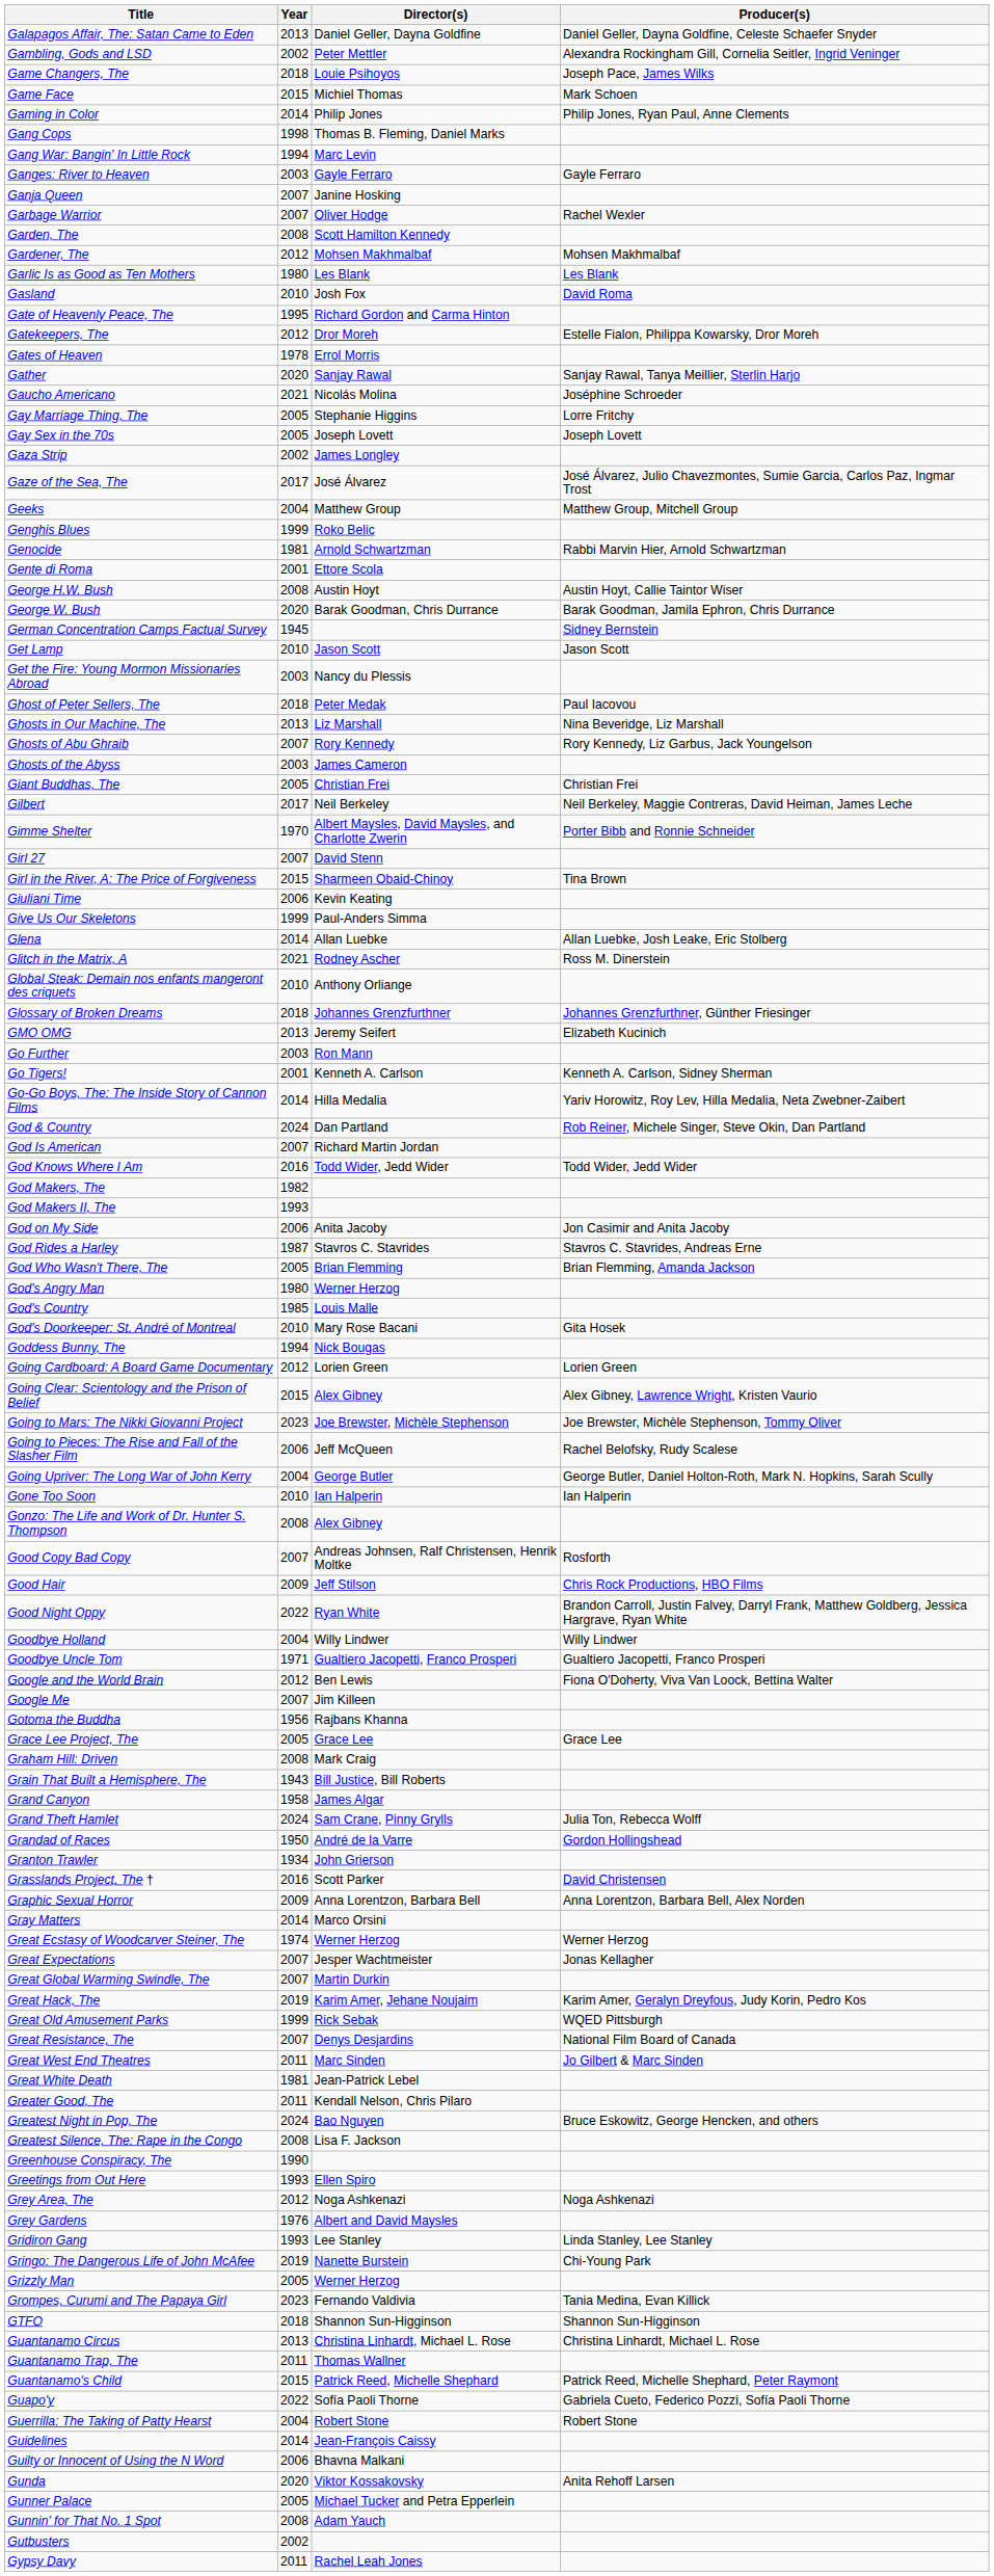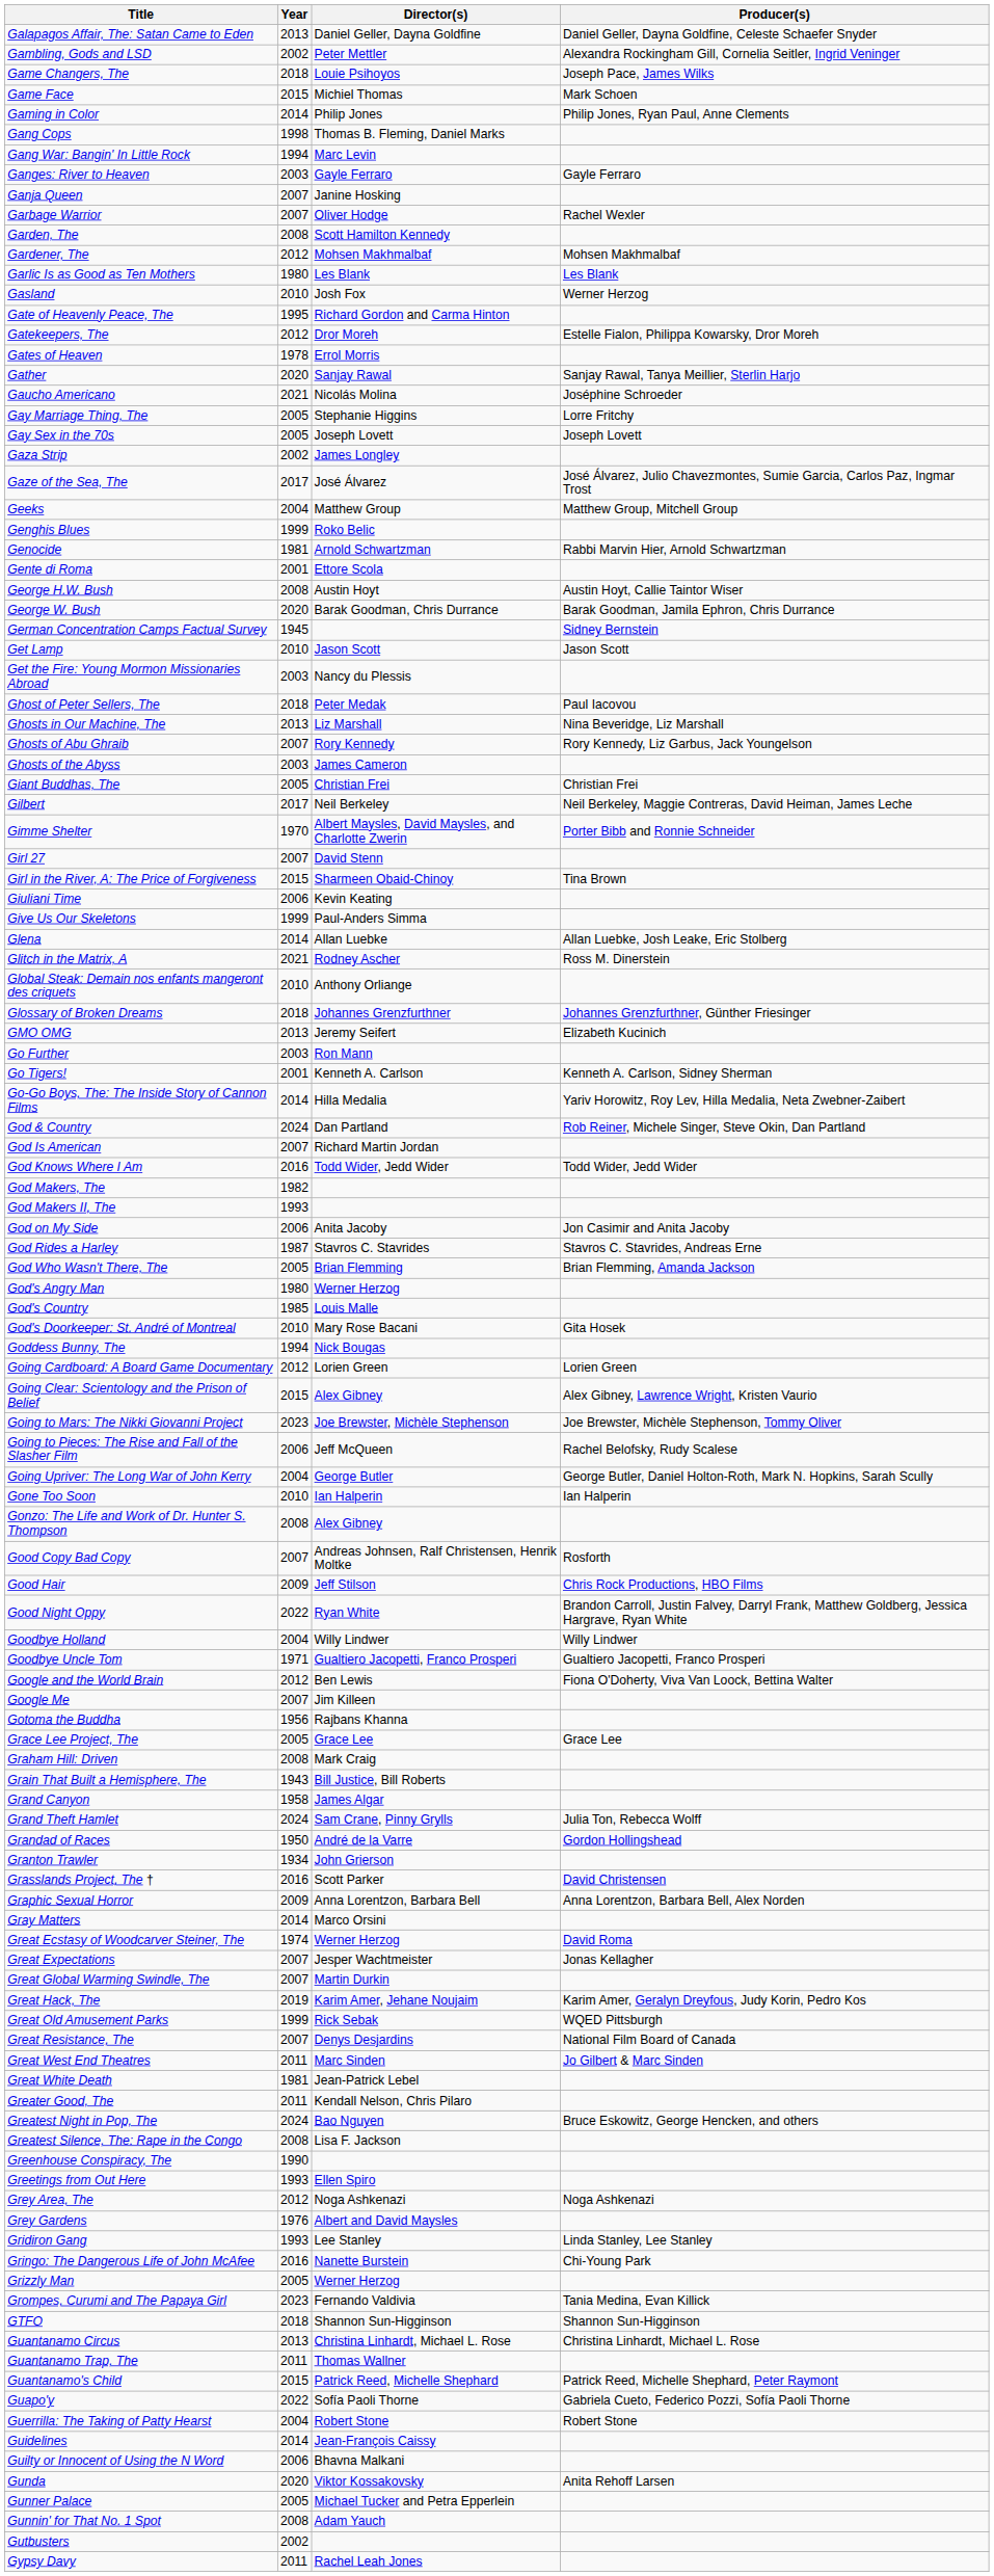Gasland | Producer(s): David Roma -> Werner Herzog
Great Ecstasy of Woodcarver Steiner, The | Producer(s): Werner Herzog -> David Roma
Gringo: The Dangerous Life of John McAfee | Year: 2019 -> 2016
